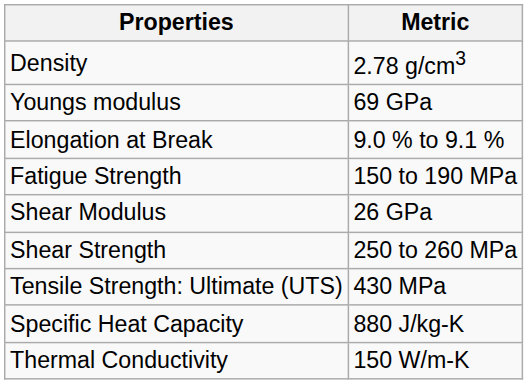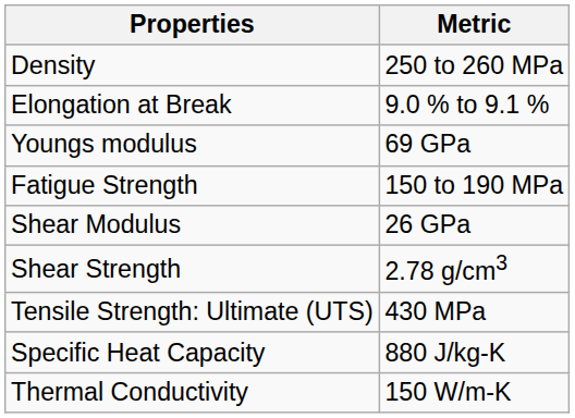Density | Metric: 2.78 g/cm3 -> 250 to 260 MPa
rows swapped: Youngs modulus <-> Elongation at Break
Shear Strength | Metric: 250 to 260 MPa -> 2.78 g/cm3
